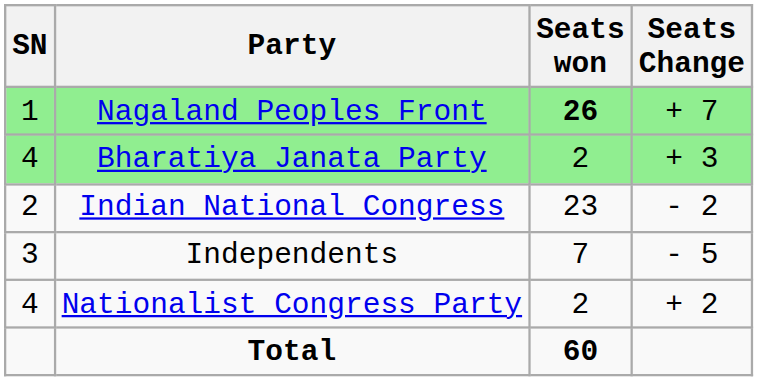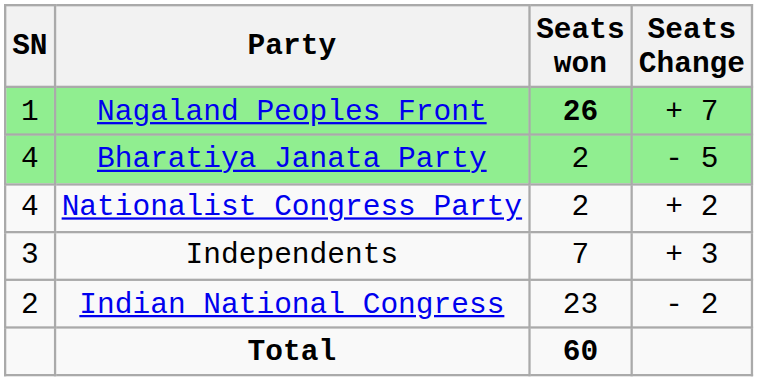Bharatiya Janata Party | Seats Change: + 3 -> - 5
rows swapped: Indian National Congress <-> Nationalist Congress Party
Independents | Seats Change: - 5 -> + 3
